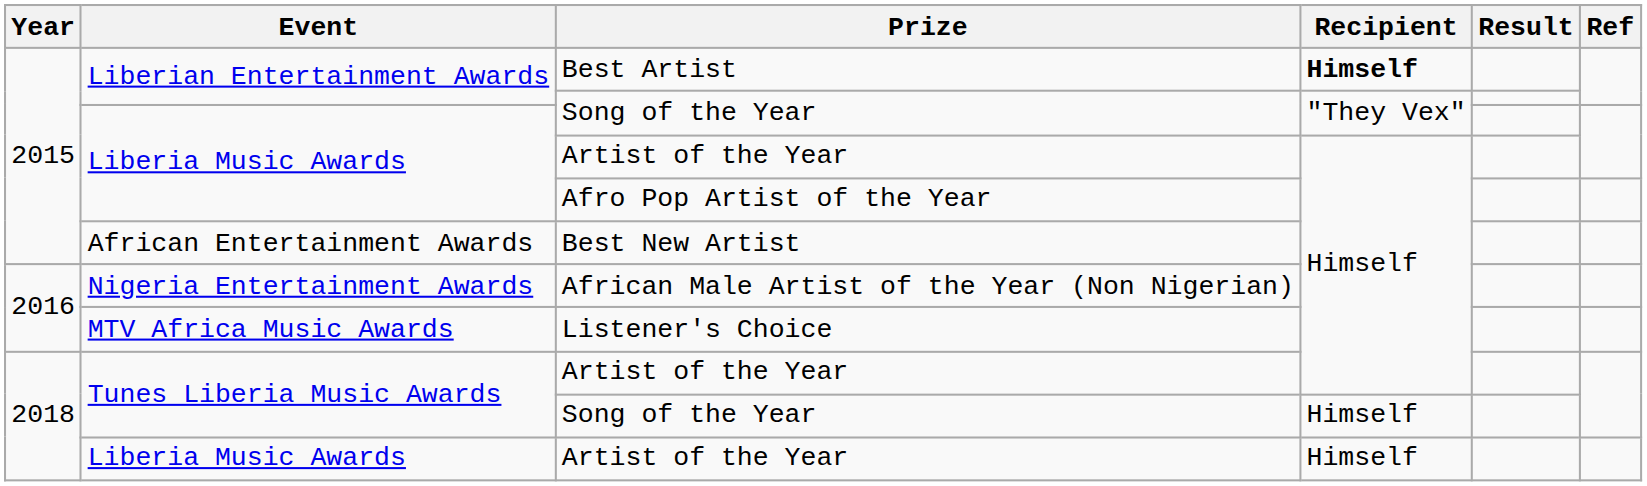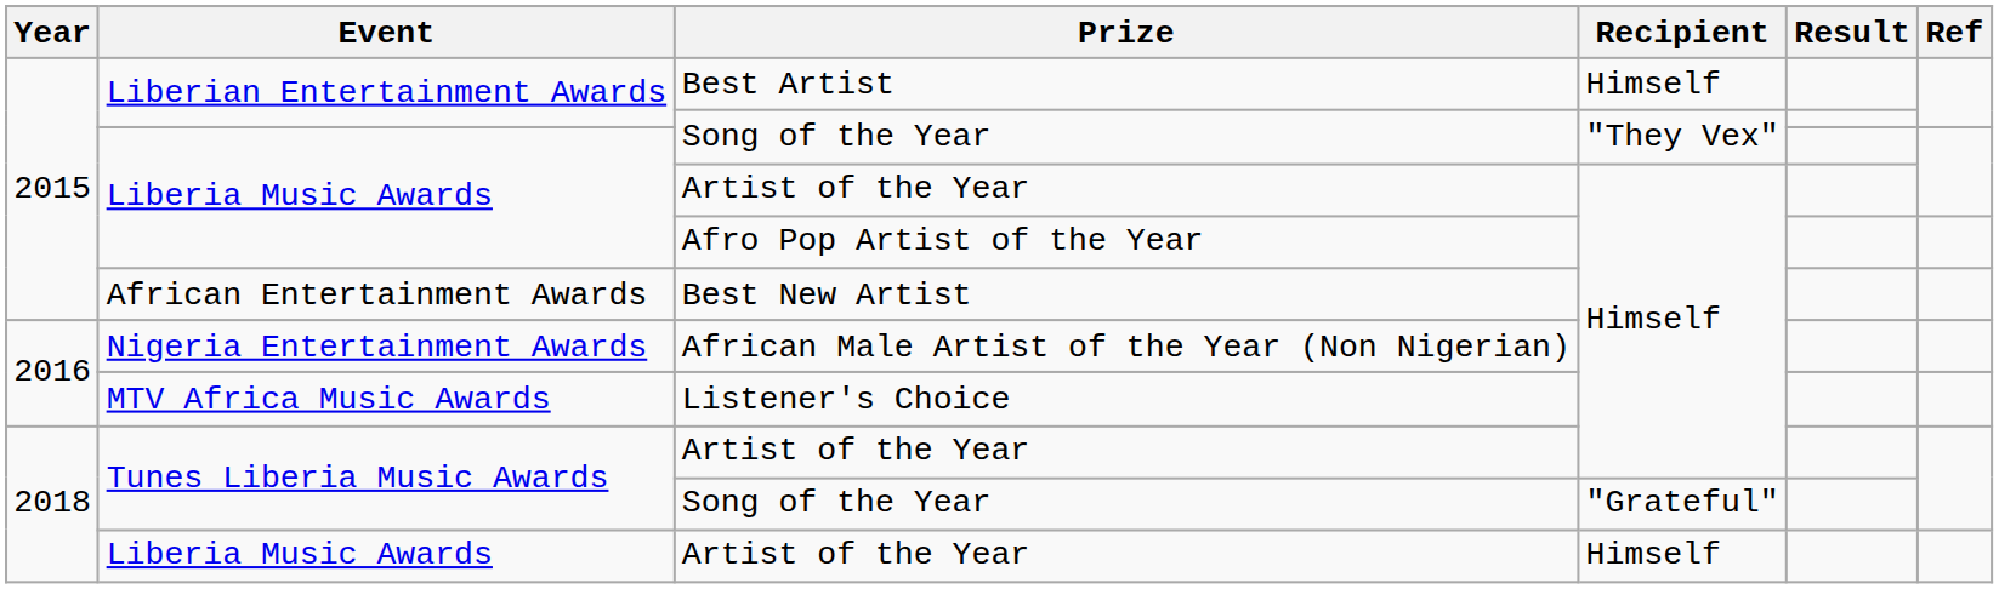Best Artist | Recipient: bold -> normal
Tunes Liberia Music Awards / Song of the Year | Recipient: Himself -> "Grateful"
